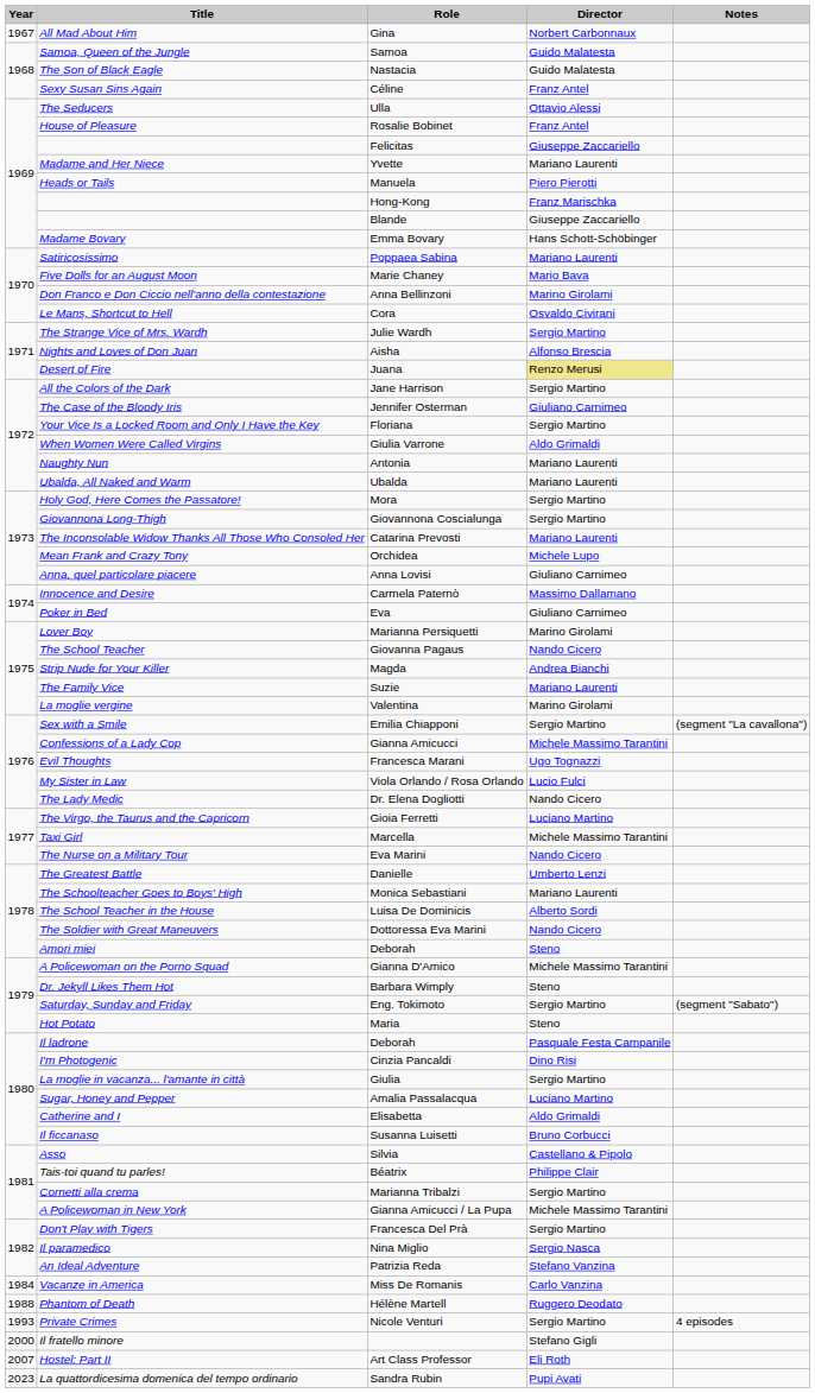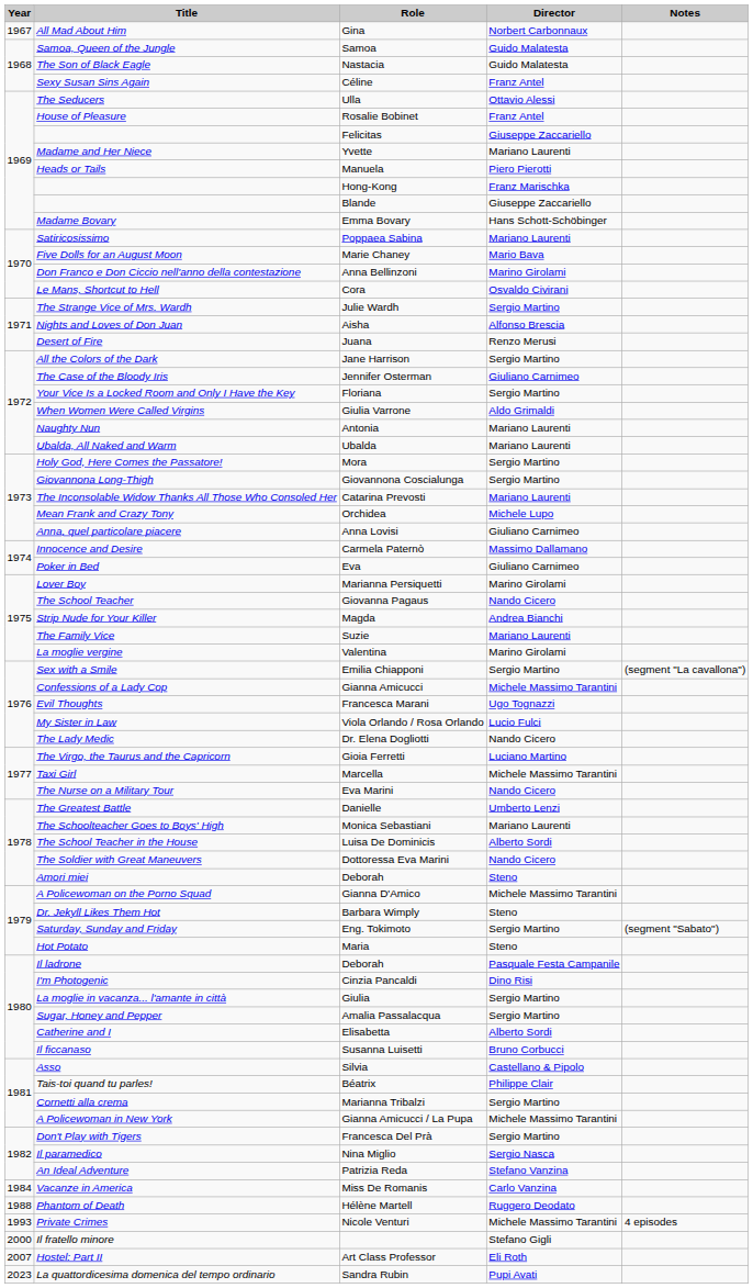Juana | Director: khaki background -> no background
Amalia Passalacqua | Director: Luciano Martino -> Sergio Martino
Elisabetta | Director: Aldo Grimaldi -> Alberto Sordi
Nicole Venturi | Director: Sergio Martino -> Michele Massimo Tarantini
